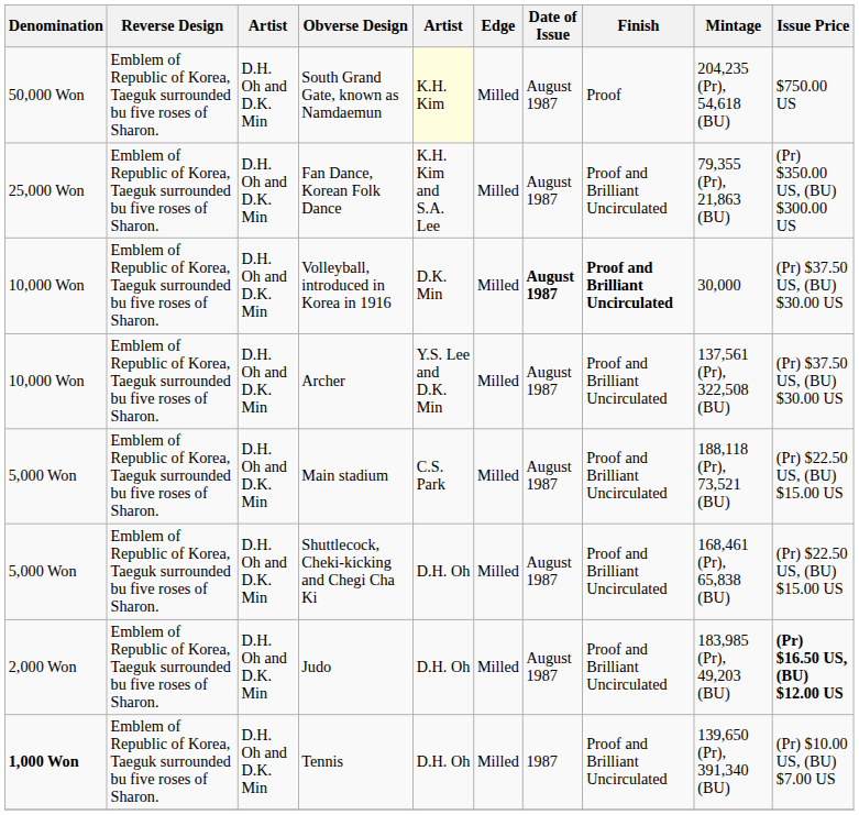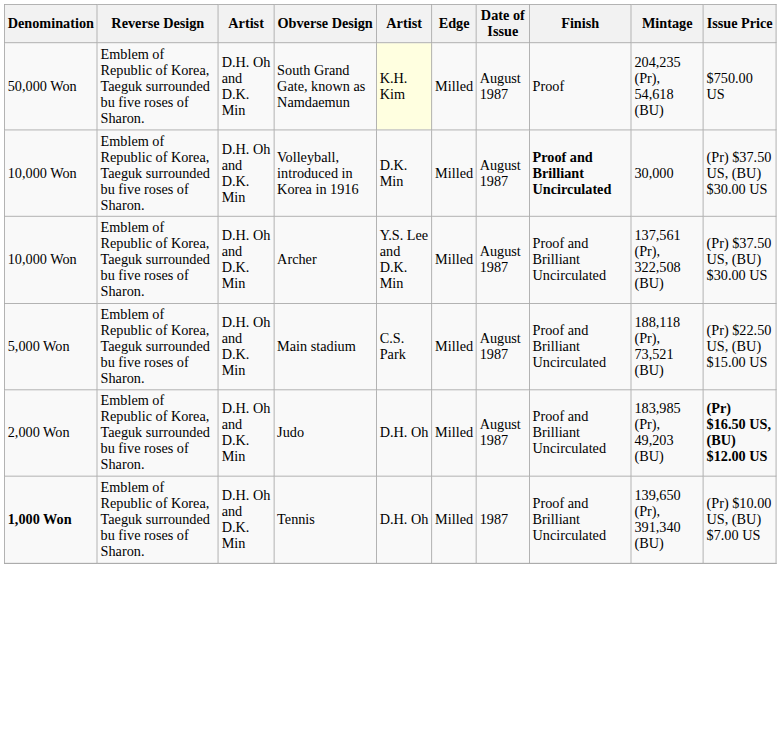- row: 25,000 Won | Emblem of Republic of Korea, Taeguk surrounded bu five roses of Sharon. | D.H. Oh and D.K. Min | Fan Dance, Korean Folk Dance | K.H. Kim and S.A. Lee | Milled | August 1987 | Proof and Brilliant Uncirculated | 79,355 (Pr), 21,863 (BU) | (Pr) $350.00 US, (BU) $300.00 US
Volleyball, introduced in Korea in 1916 | Date of Issue: bold -> normal
- row: 5,000 Won | Emblem of Republic of Korea, Taeguk surrounded bu five roses of Sharon. | D.H. Oh and D.K. Min | Shuttlecock, Cheki-kicking and Chegi Cha Ki | D.H. Oh | Milled | August 1987 | Proof and Brilliant Uncirculated | 168,461 (Pr), 65,838 (BU) | (Pr) $22.50 US, (BU) $15.00 US
